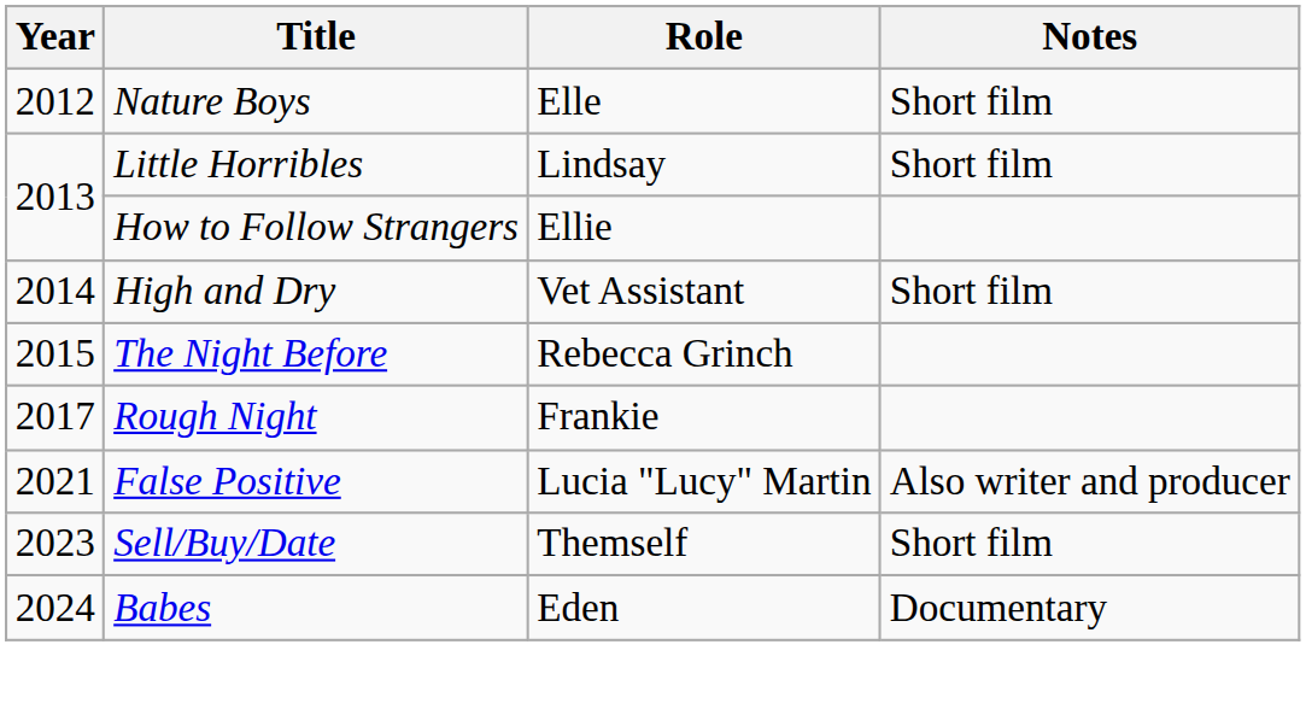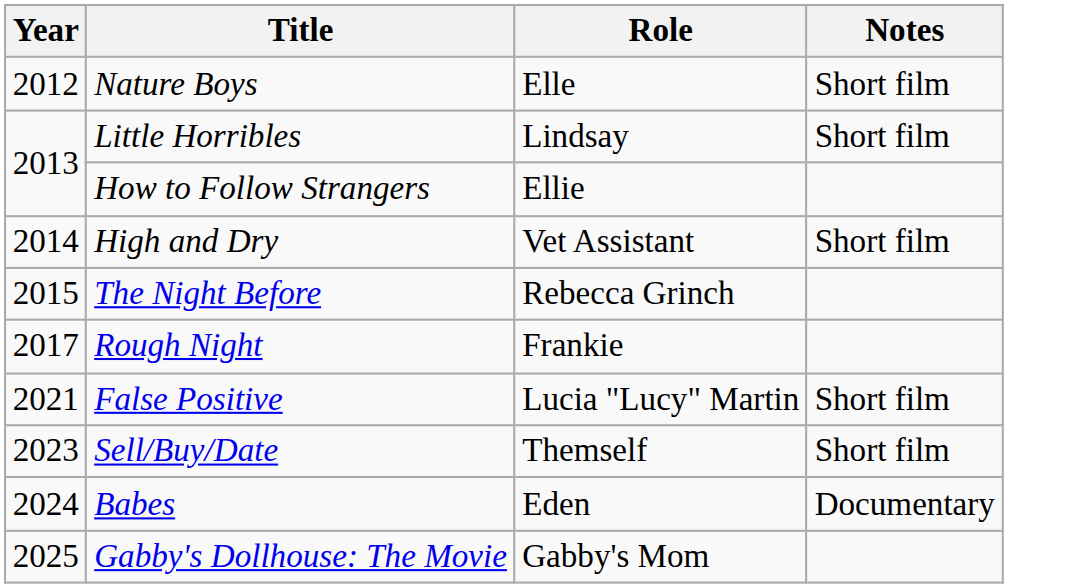False Positive | Notes: Also writer and producer -> Short film
+ row: 2025 | Gabby's Dollhouse: The Movie | Gabby's Mom
